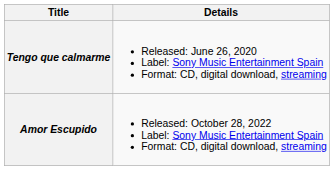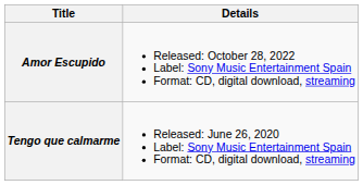rows swapped: Tengo que calmarme <-> Amor Escupido
